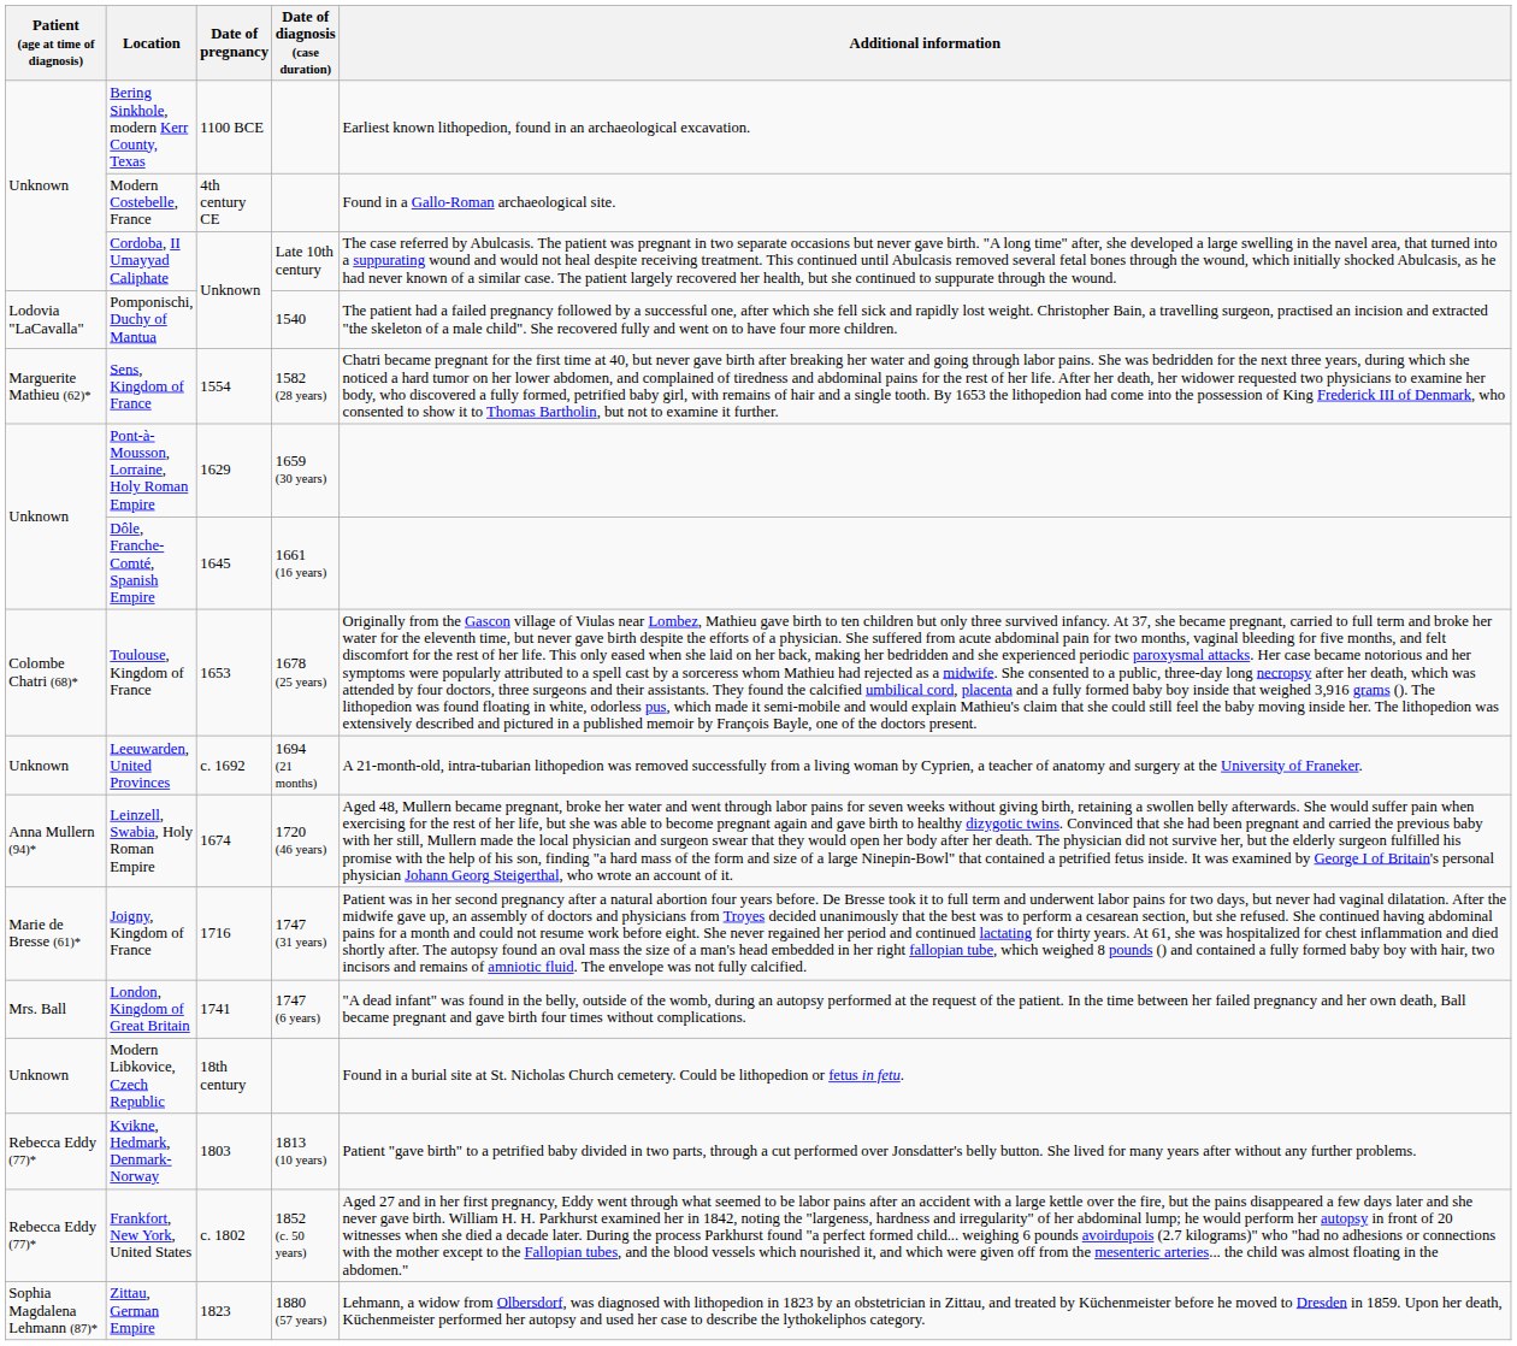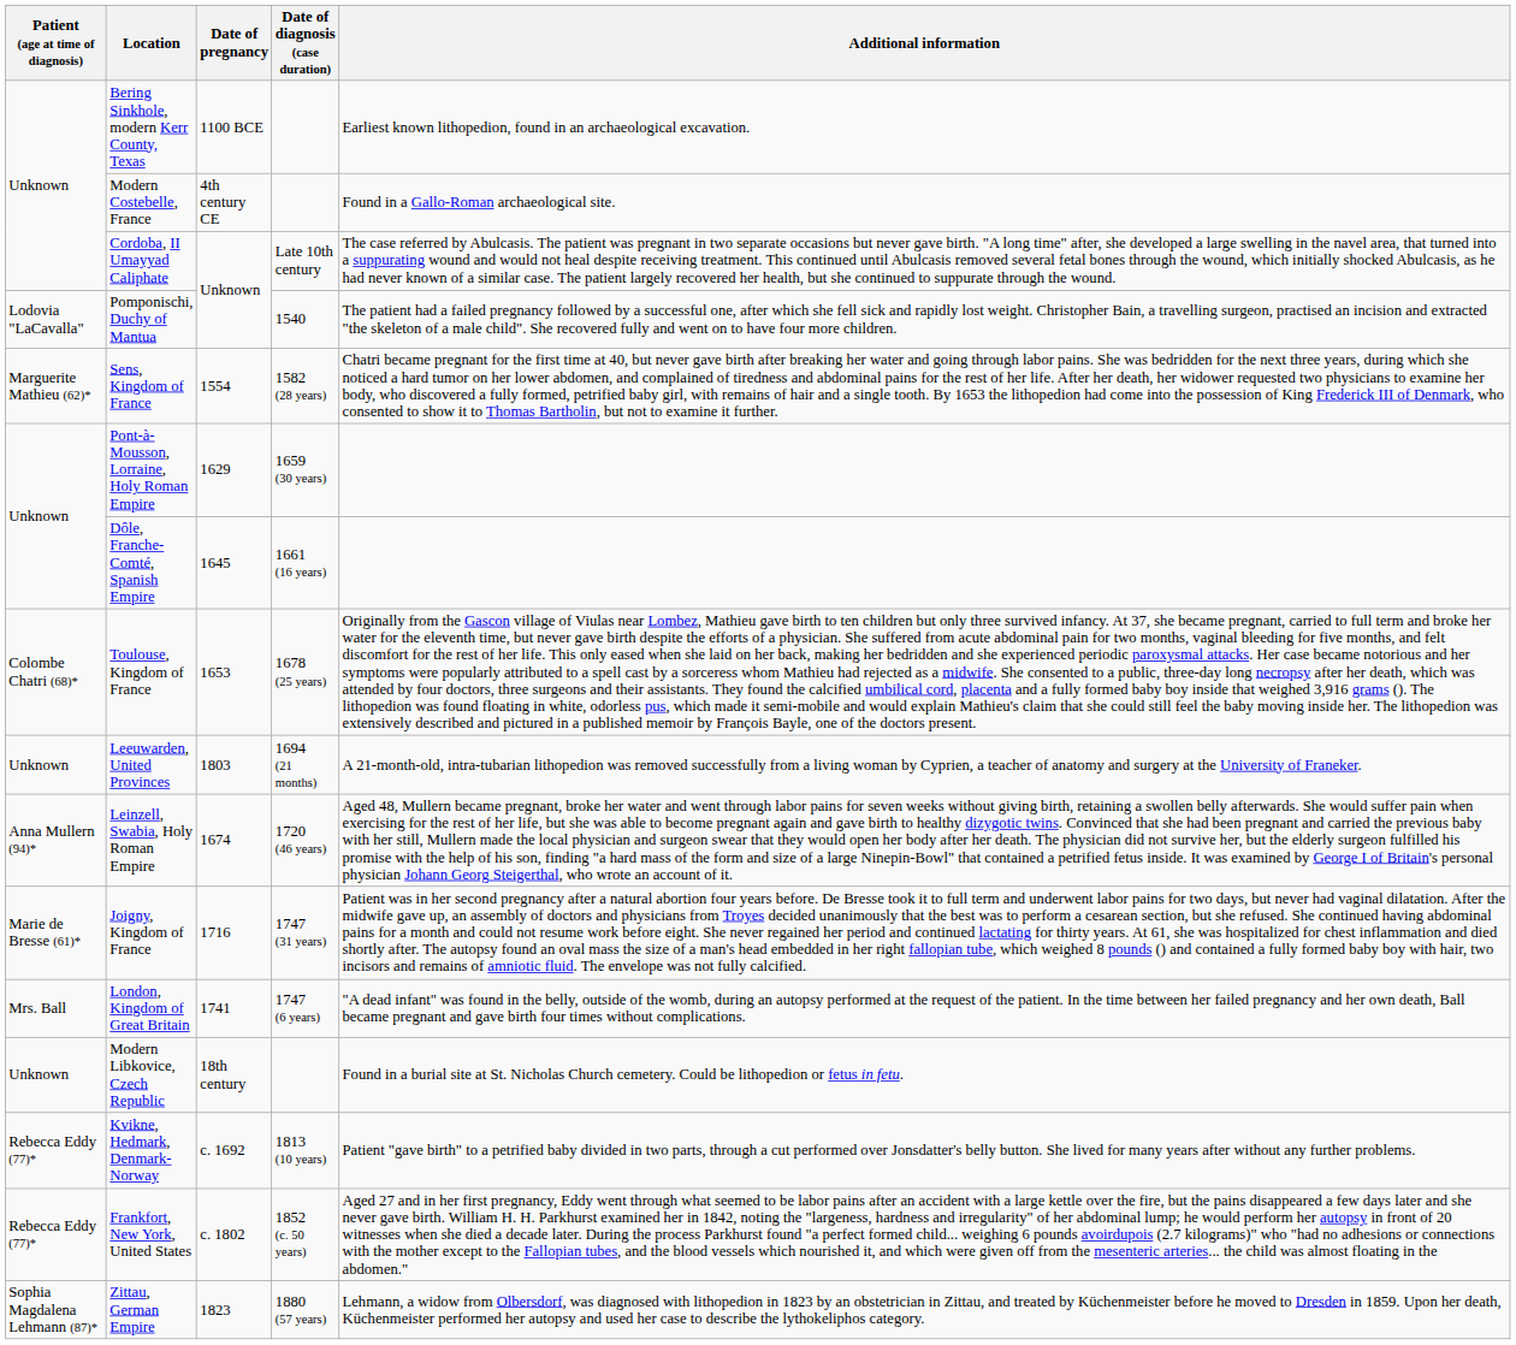Leeuwarden, United Provinces | Date of pregnancy: c. 1692 -> 1803
Kvikne, Hedmark, Denmark-Norway | Date of pregnancy: 1803 -> c. 1692
